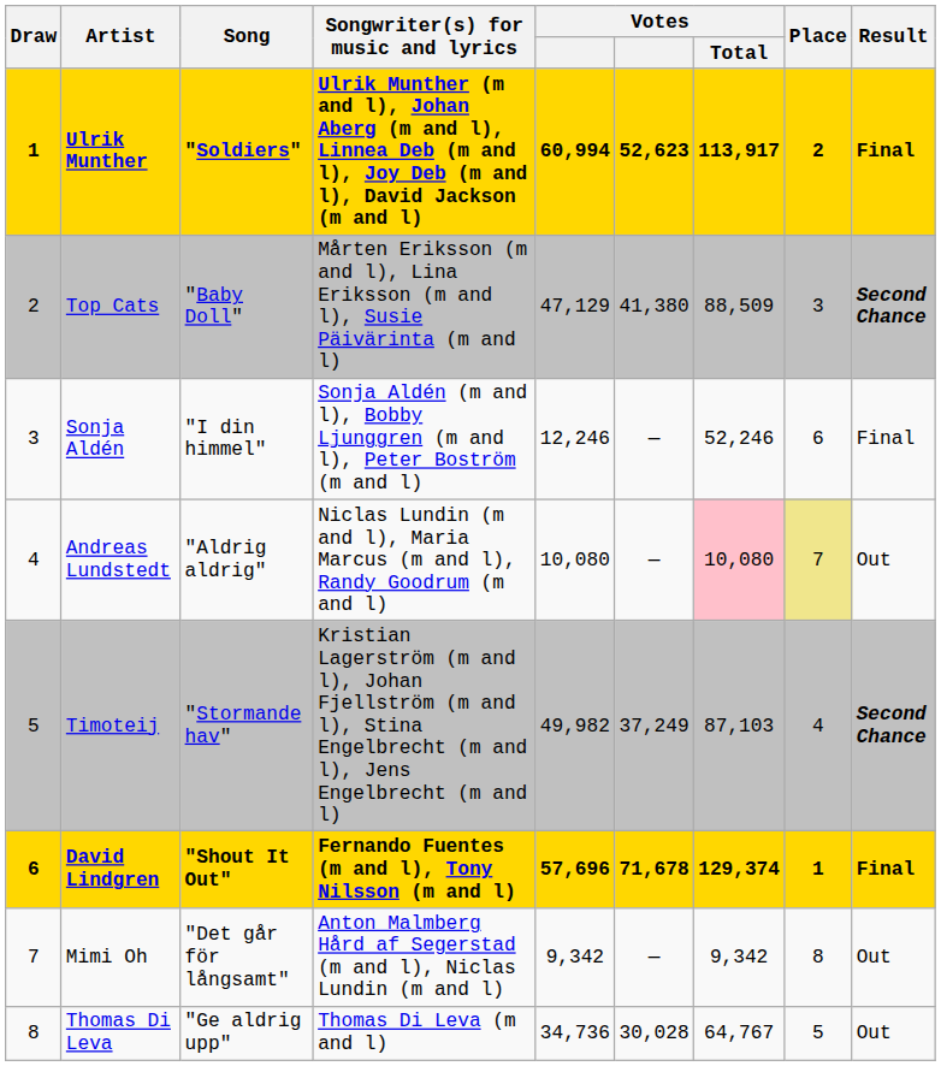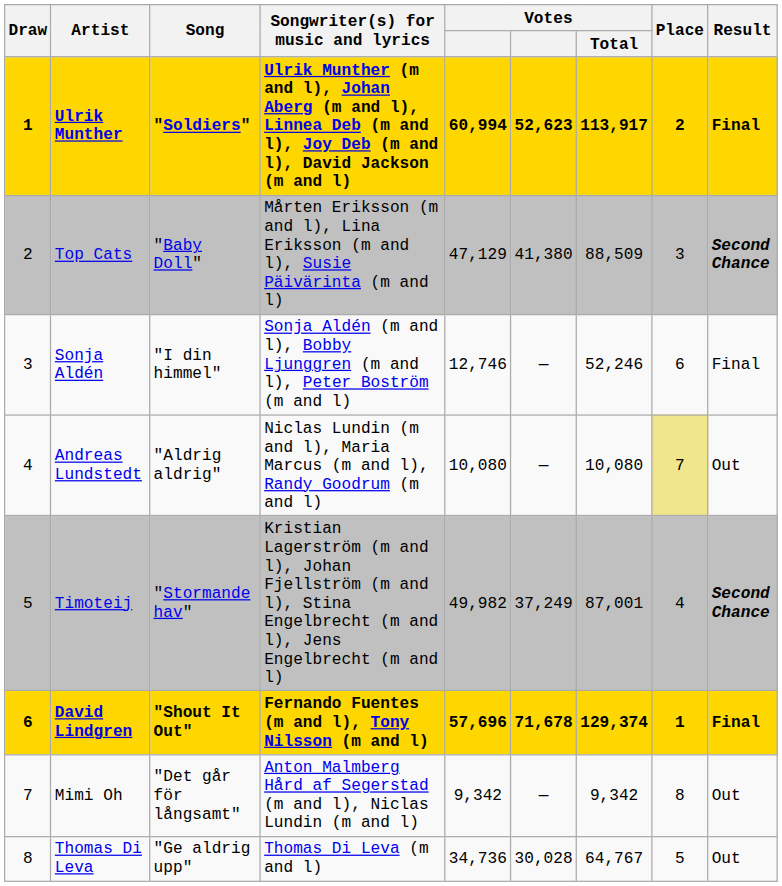Sonja Aldén | column 5: 12,246 -> 12,746
Andreas Lundstedt | Votes / Total: pink background -> no background
Timoteij | Votes / Total: 87,103 -> 87,001
